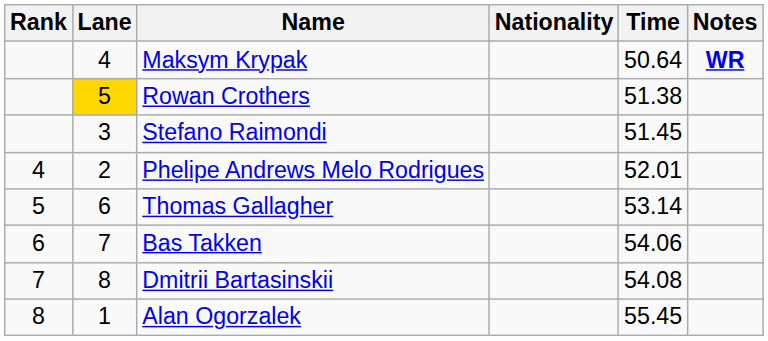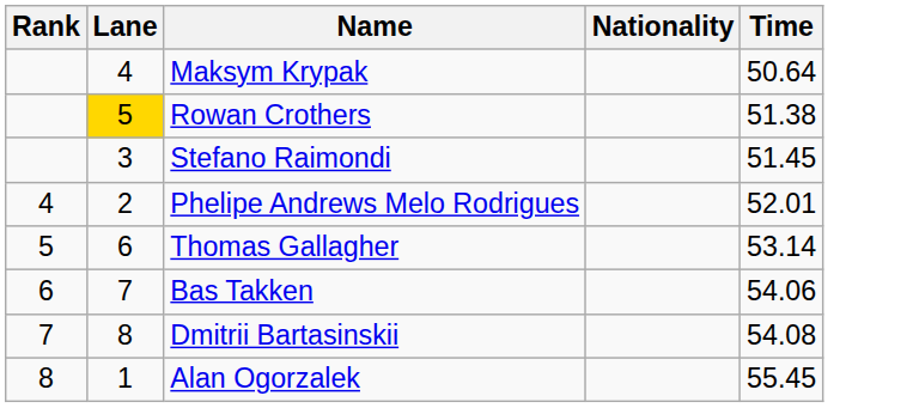- column: Notes | WR
